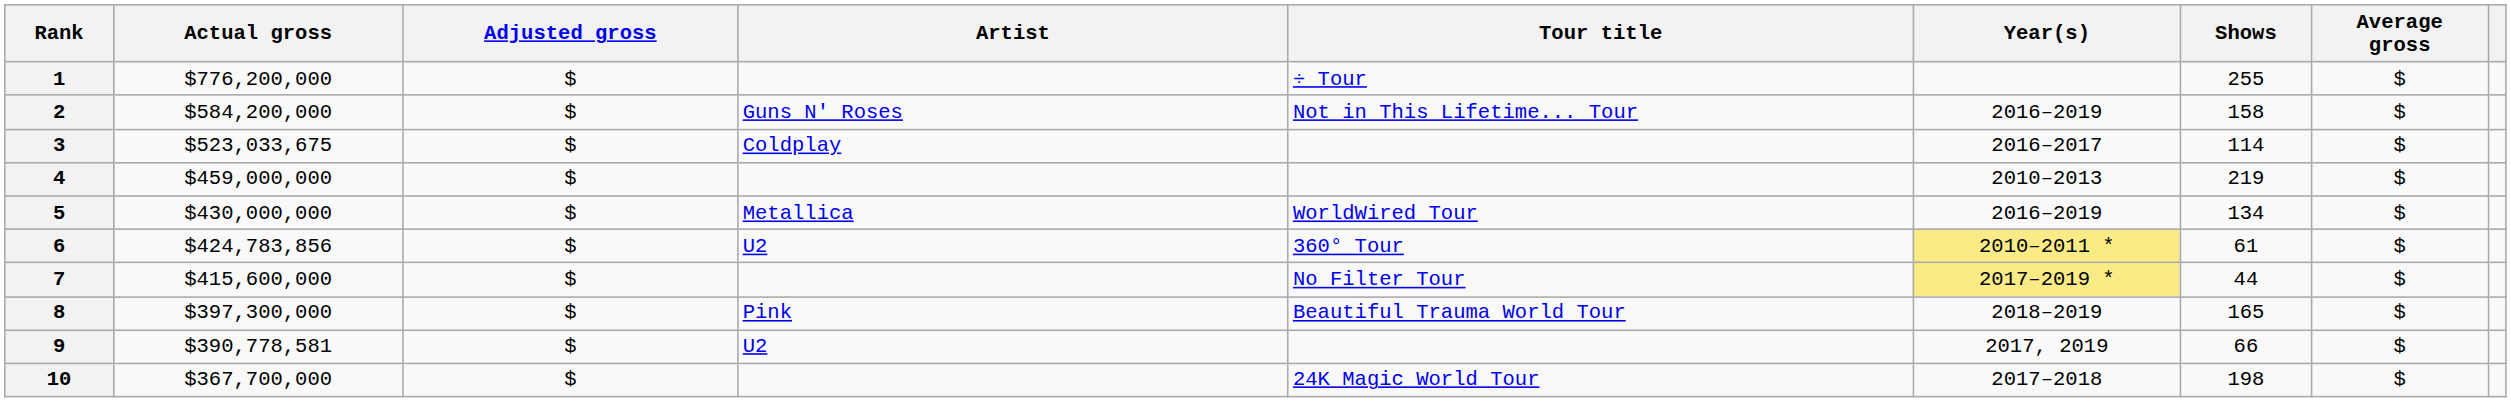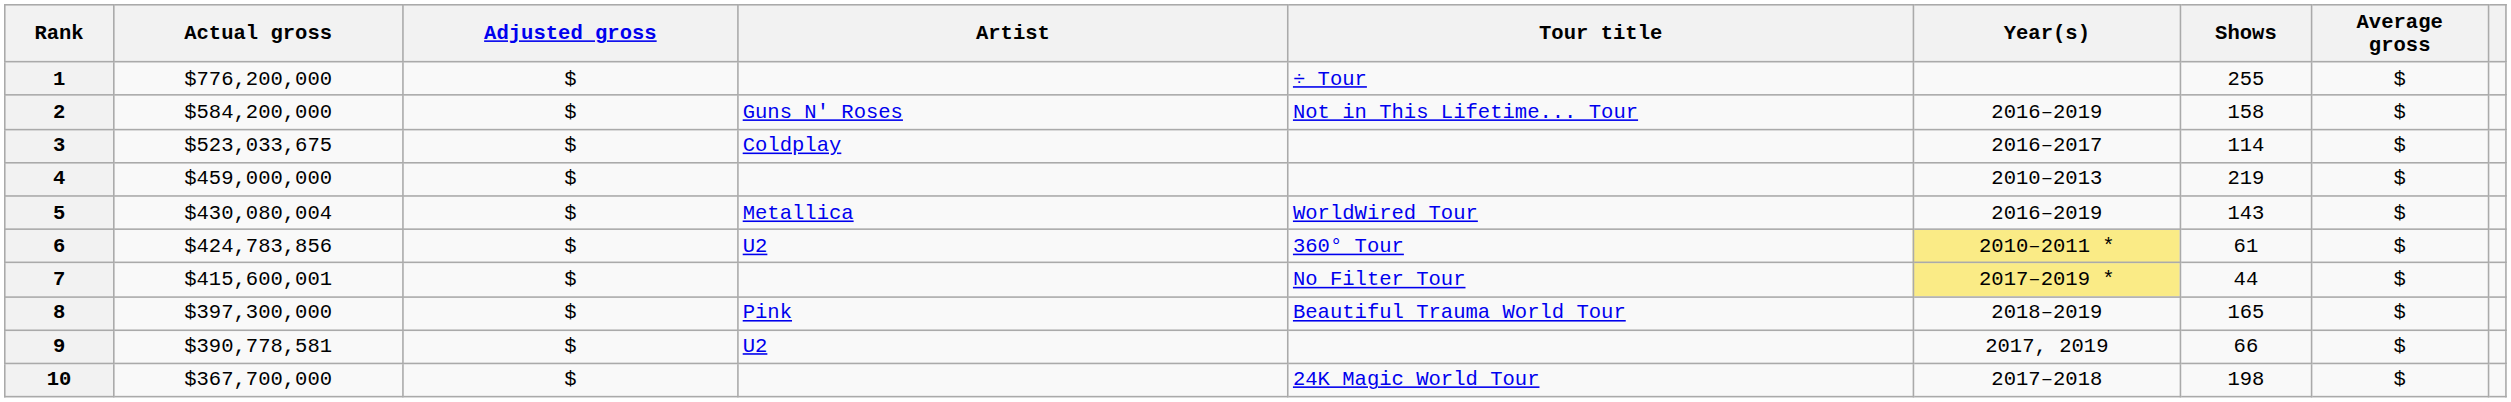5 | Actual gross: $430,000,000 -> $430,080,004
5 | Shows: 134 -> 143
7 | Actual gross: $415,600,000 -> $415,600,001
